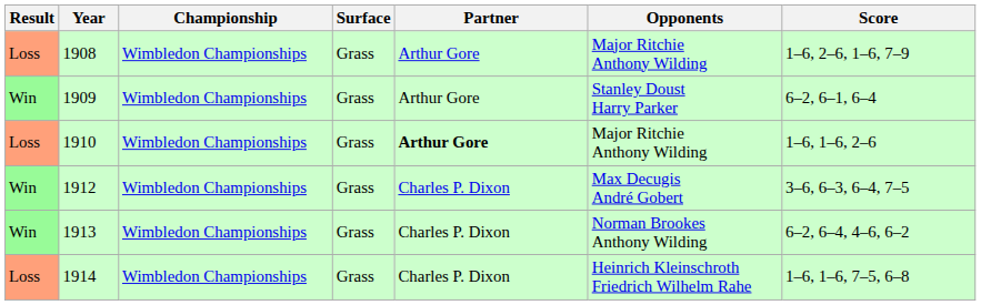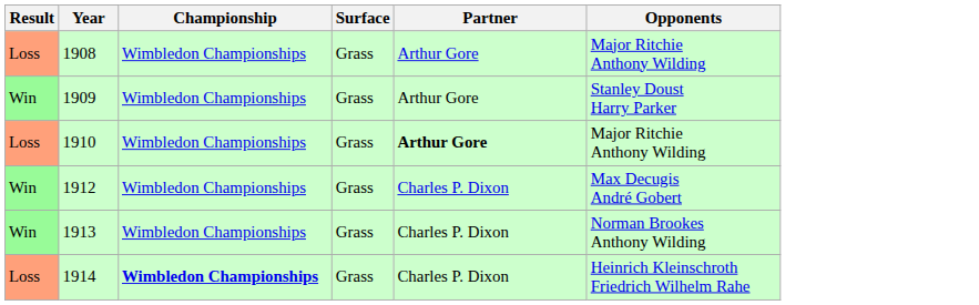- column: Score | 1–6, 2–6, 1–6, 7–9 | 6–2, 6–1, 6–4 | 1–6, 1–6, 2–6 | 3–6, 6–3, 6–4, 7–5 | 6–2, 6–4, 4–6, 6–2 | 1–6, 1–6, 7–5, 6–8
1914 | Championship: normal -> bold
